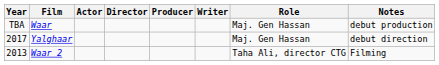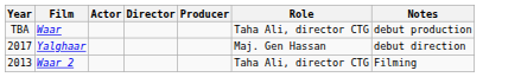- column: Writer
Waar | Role: Maj. Gen Hassan -> Taha Ali, director CTG
